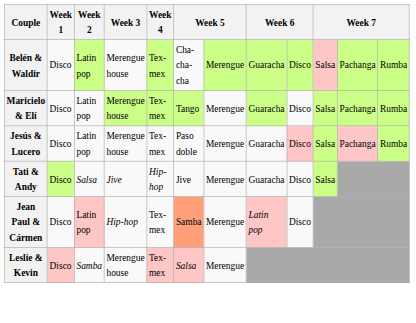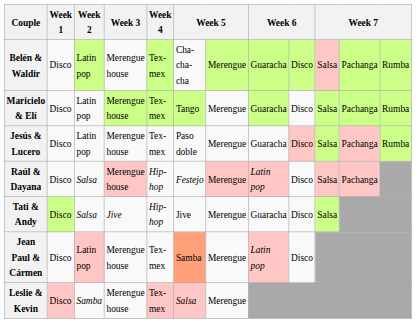+ row: Raúl & Dayana | Disco | Salsa | Merengue house | Hip-hop | Festejo | Merengue | Latin pop | Disco | Salsa | Pachanga
Jean Paul & Cármen | Week 3: Hip-hop -> Merengue house
